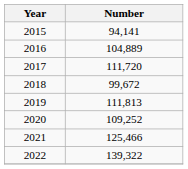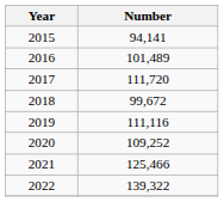2016 | Number: 104,889 -> 101,489
2019 | Number: 111,813 -> 111,116
